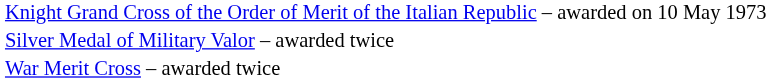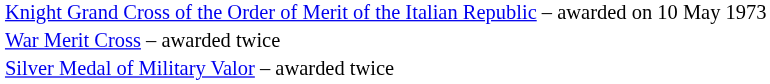rows swapped: Silver Medal of Military Valor – awarded twice <-> War Merit Cross – awarded twice
